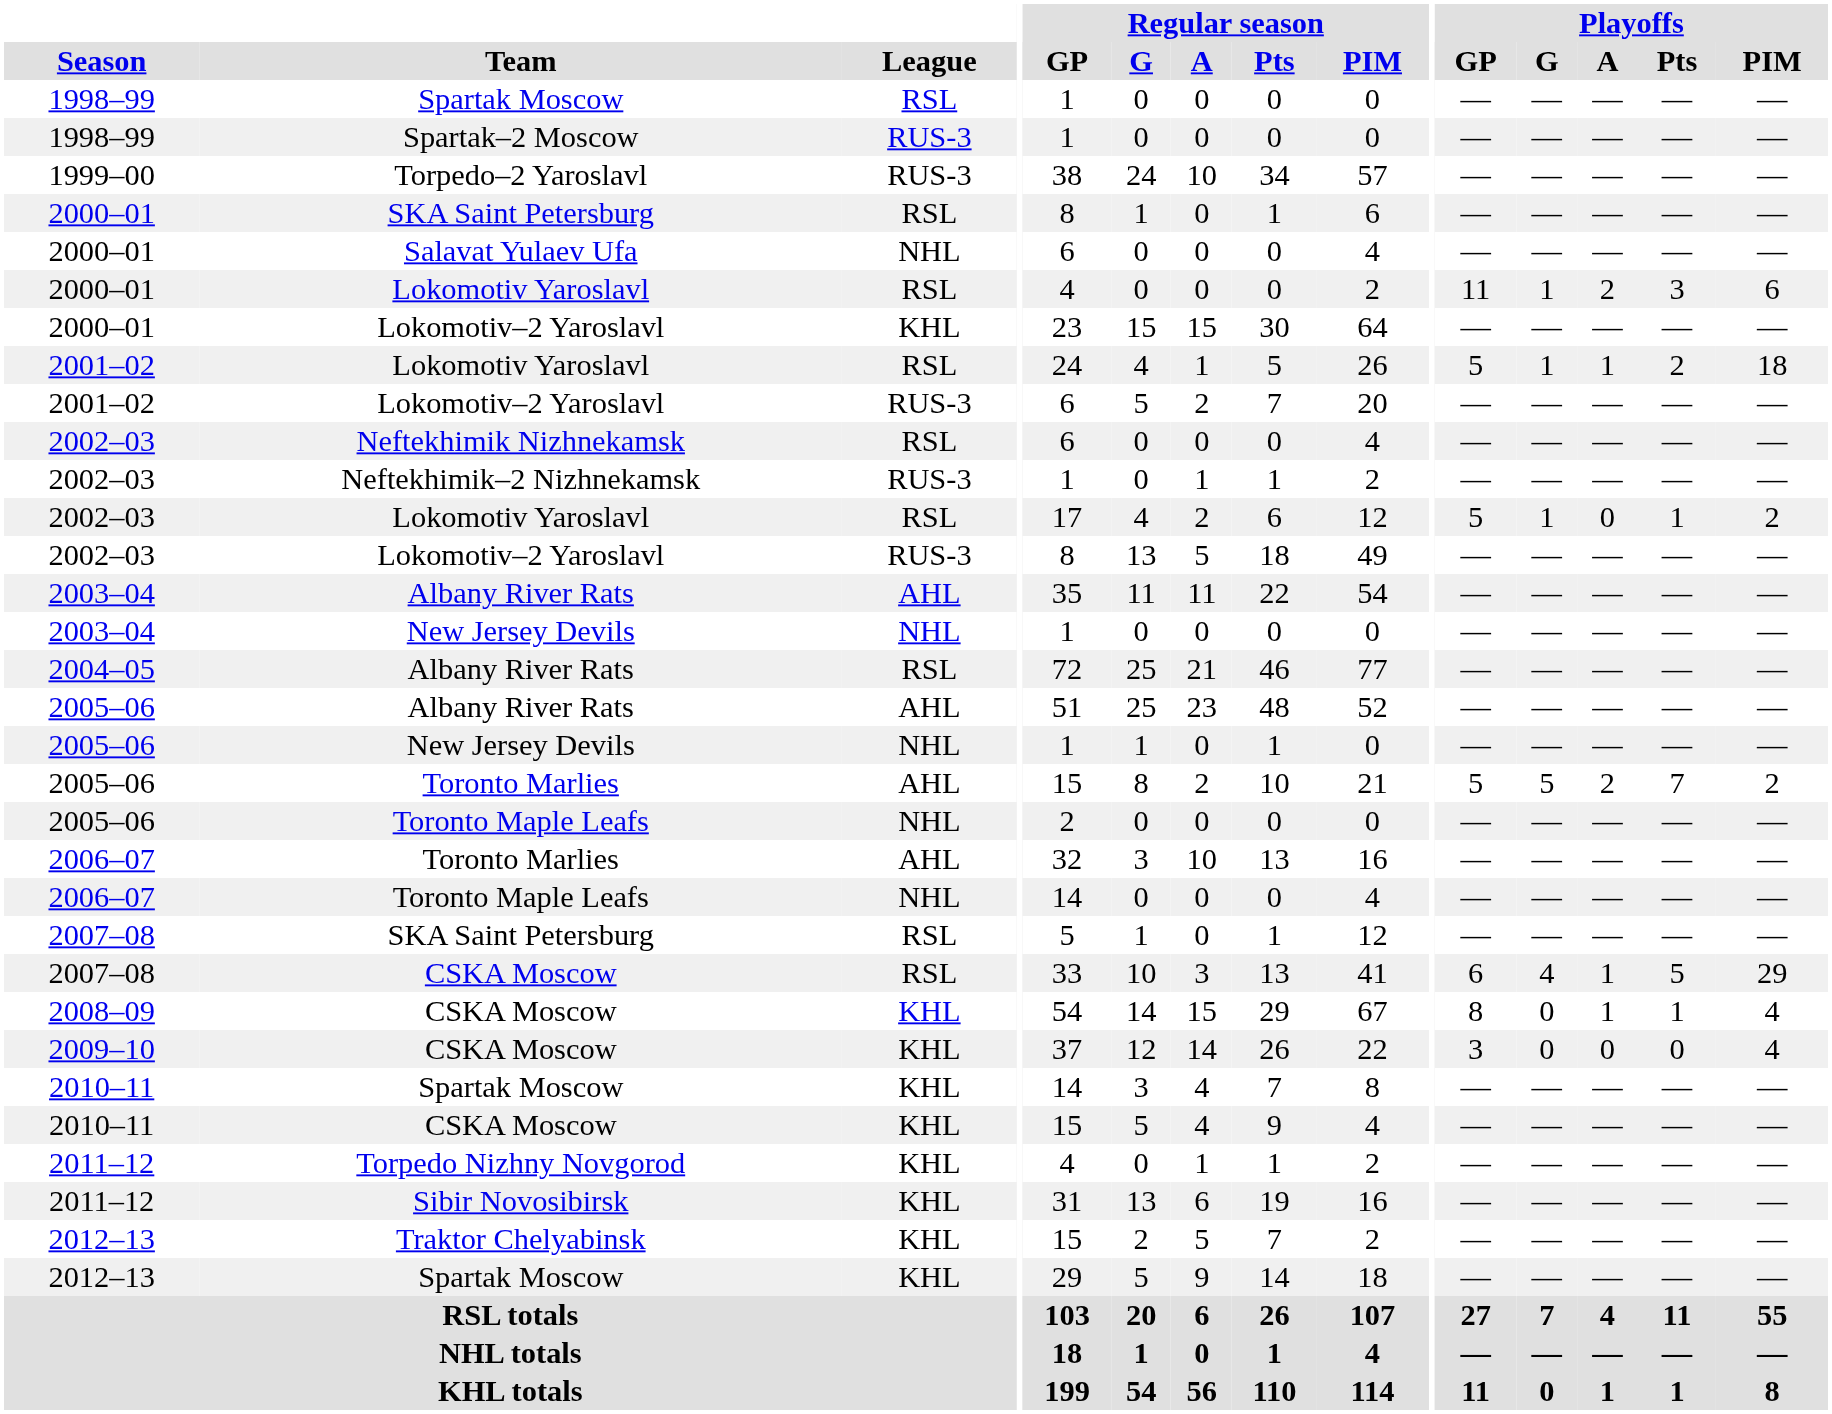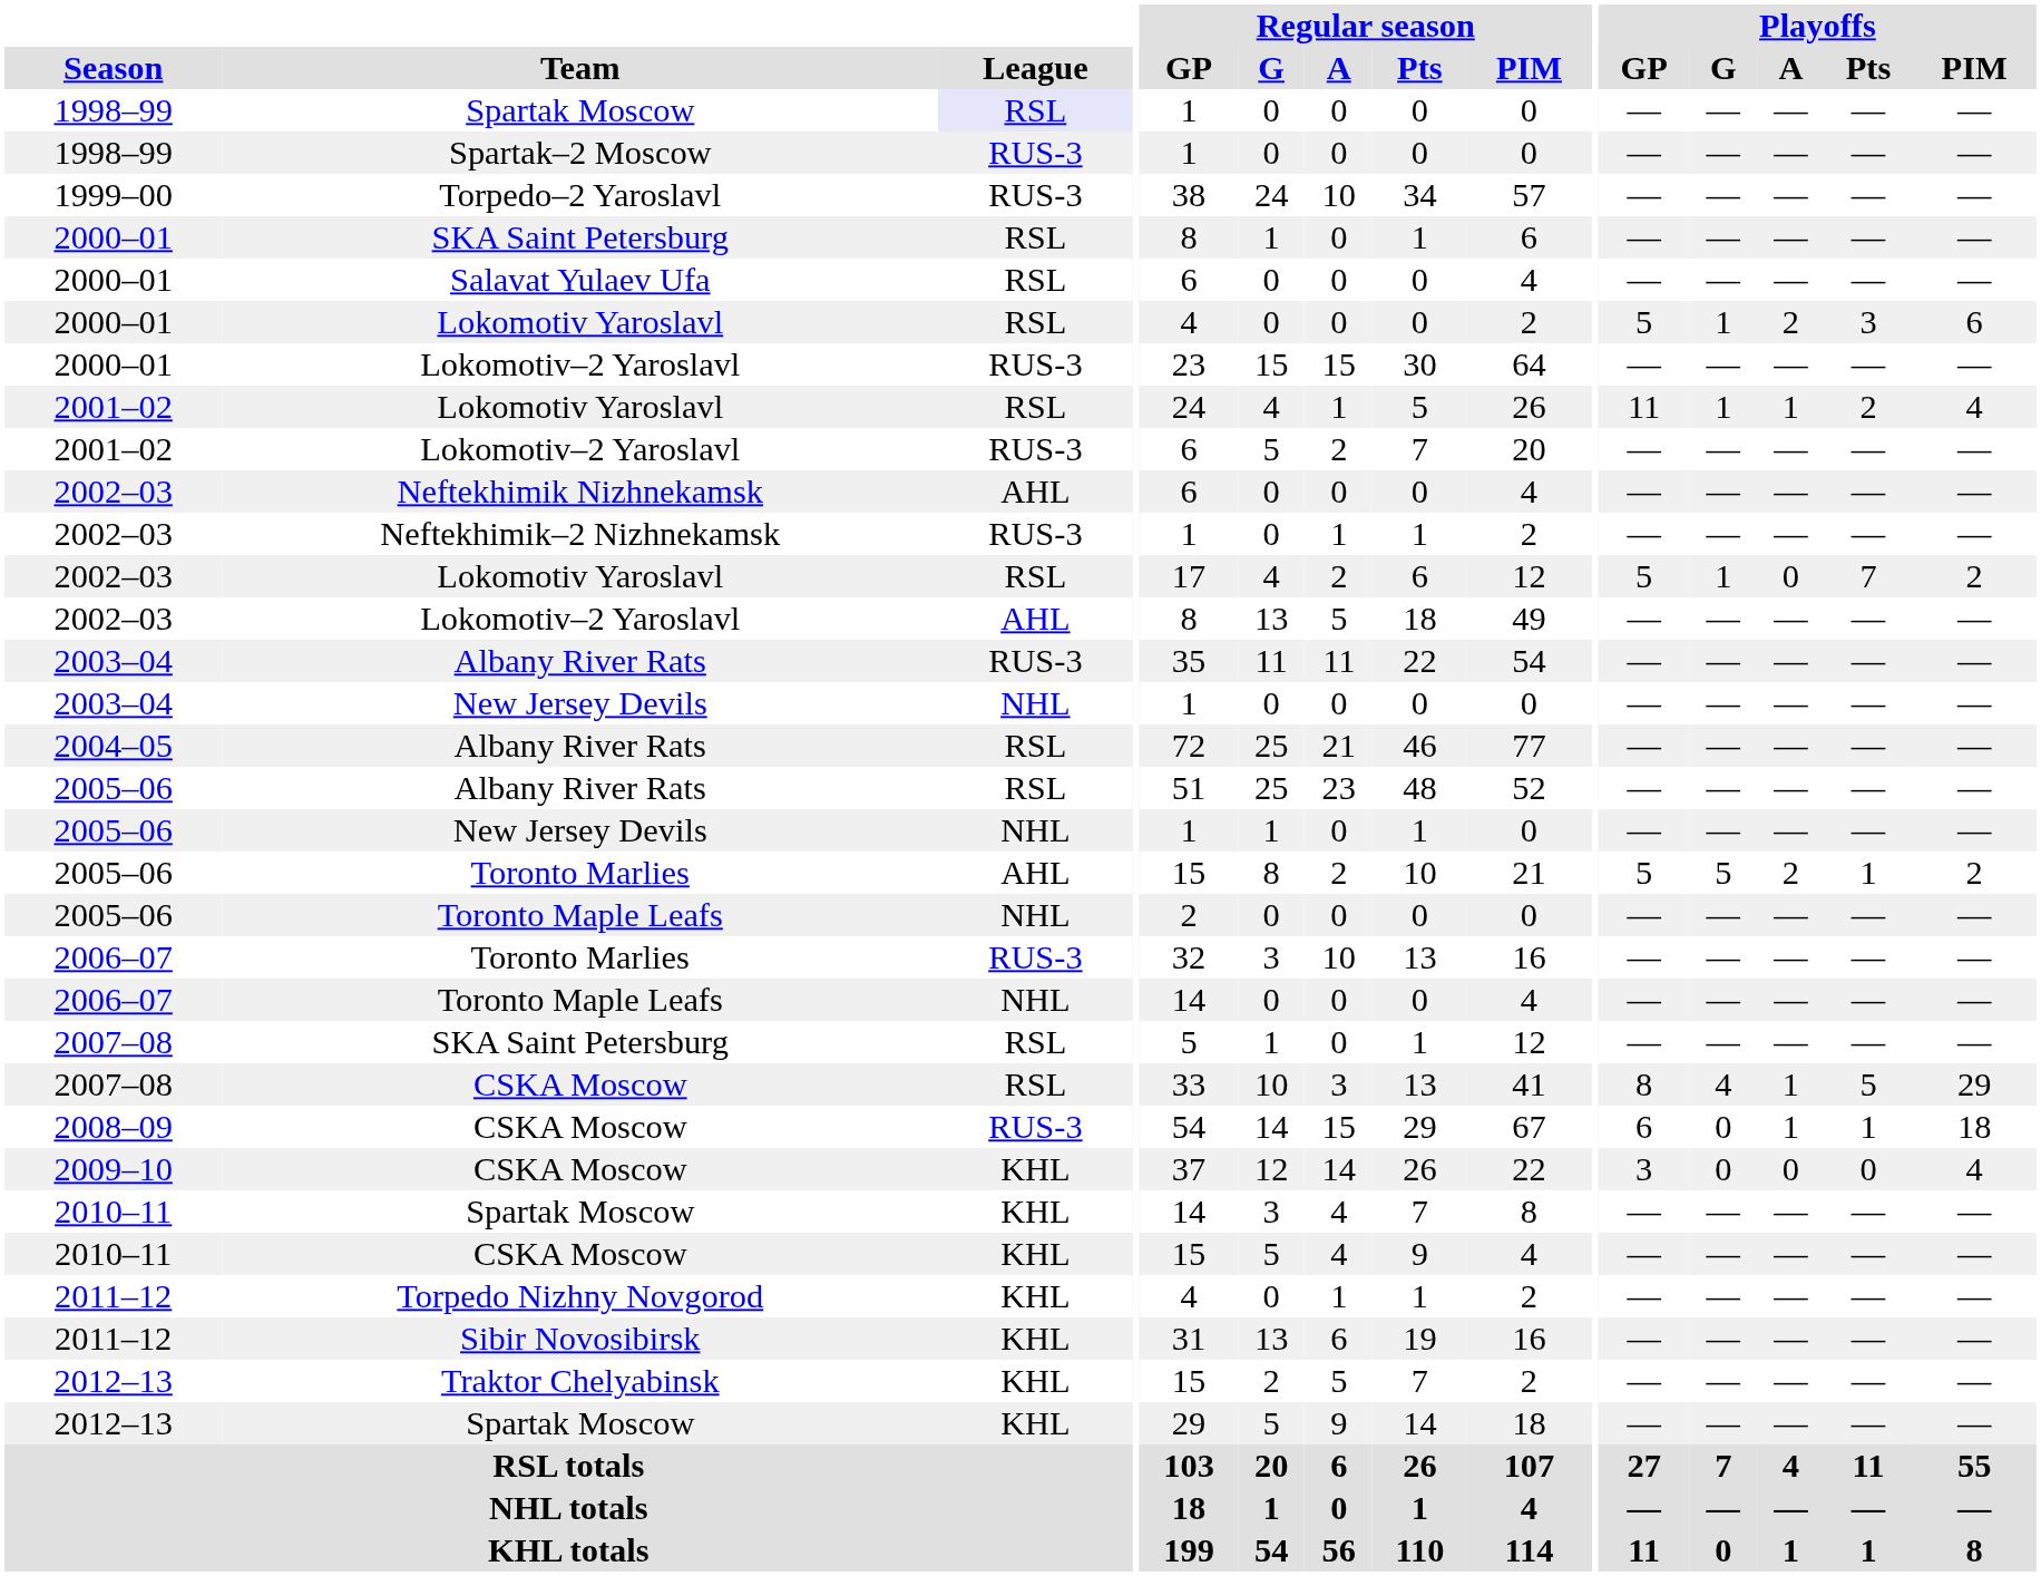1998–99 / Spartak Moscow | League: no background -> lavender background
Salavat Yulaev Ufa | League: NHL -> RSL
2000–01 / Lokomotiv Yaroslavl | Playoffs / GP: 11 -> 5
2000–01 / Lokomotiv–2 Yaroslavl | League: KHL -> RUS-3
2001–02 / Lokomotiv Yaroslavl | Playoffs / GP: 5 -> 11
2001–02 / Lokomotiv Yaroslavl | Playoffs / PIM: 18 -> 4
Neftekhimik Nizhnekamsk | League: RSL -> AHL
2002–03 / Lokomotiv Yaroslavl | Playoffs / Pts: 1 -> 7
2002–03 / Lokomotiv–2 Yaroslavl | League: RUS-3 -> AHL
2003–04 / Albany River Rats | League: AHL -> RUS-3
2005–06 / Albany River Rats | League: AHL -> RSL
2005–06 / Toronto Marlies | Playoffs / Pts: 7 -> 1
2006–07 / Toronto Marlies | League: AHL -> RUS-3
2007–08 / CSKA Moscow | Playoffs / GP: 6 -> 8
2008–09 / CSKA Moscow | League: KHL -> RUS-3
2008–09 / CSKA Moscow | Playoffs / GP: 8 -> 6
2008–09 / CSKA Moscow | Playoffs / PIM: 4 -> 18
